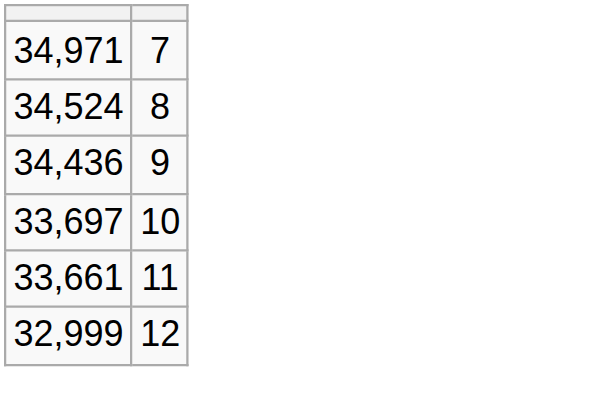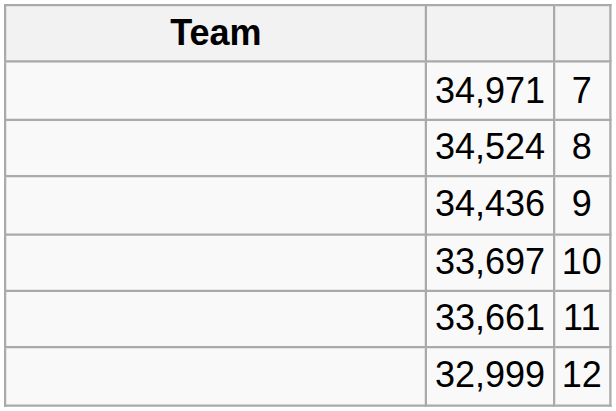+ column: Team
